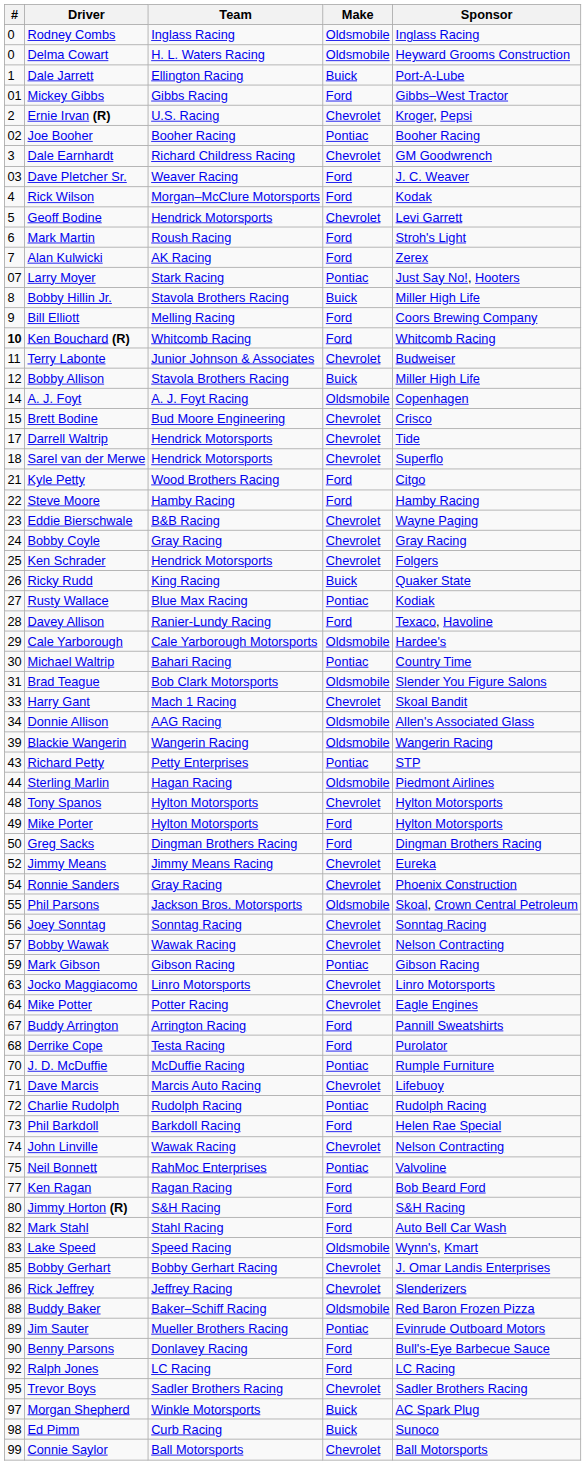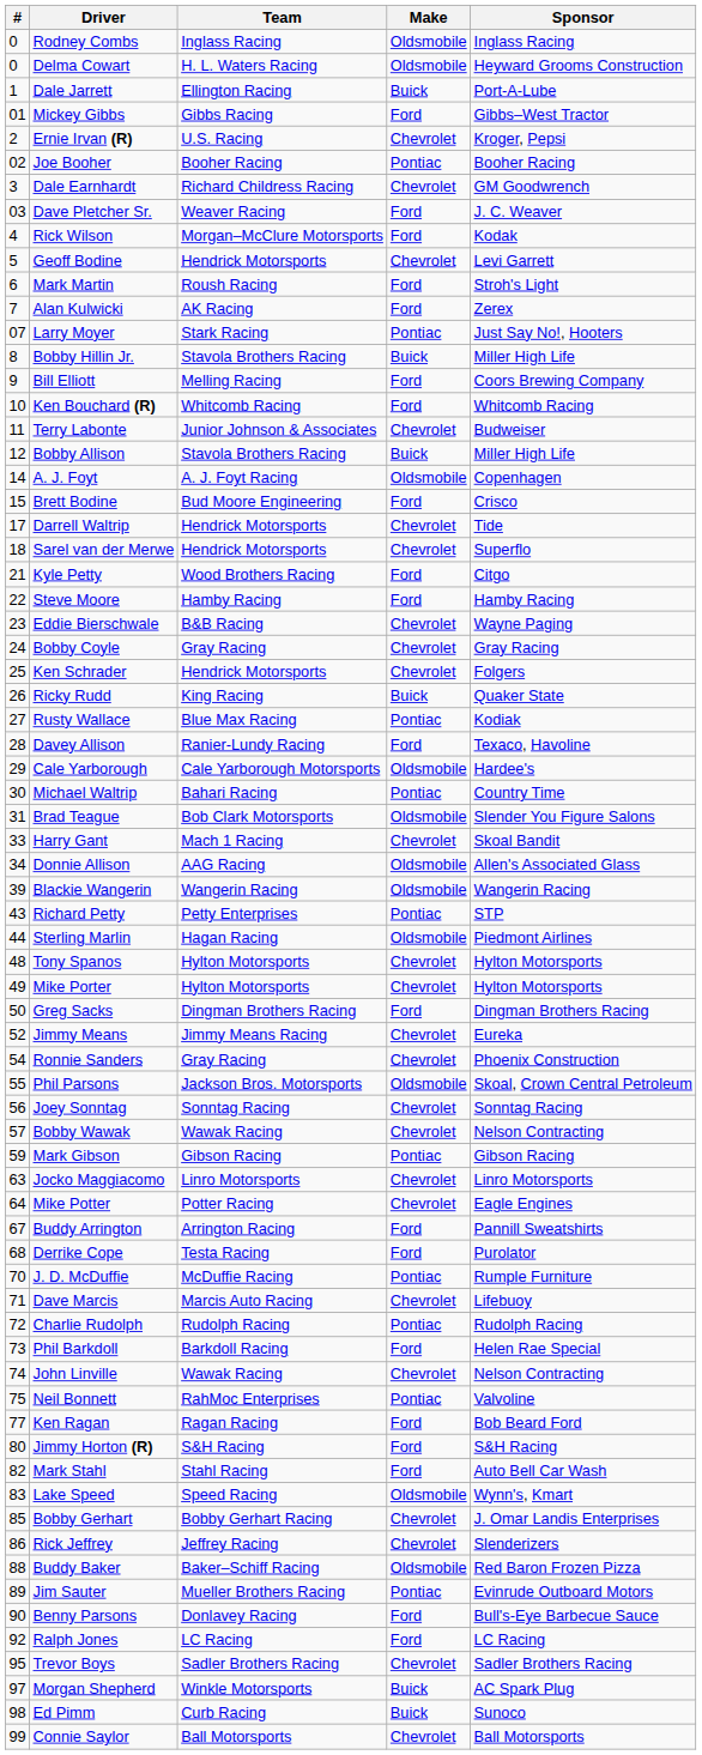Ken Bouchard (R) | #: bold -> normal
Brett Bodine | Make: Chevrolet -> Ford
Mike Porter | Make: Ford -> Chevrolet
